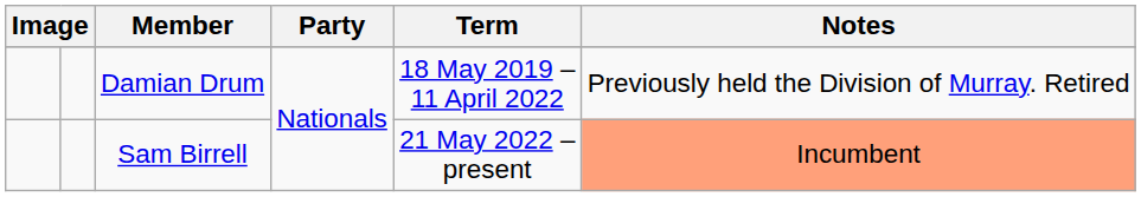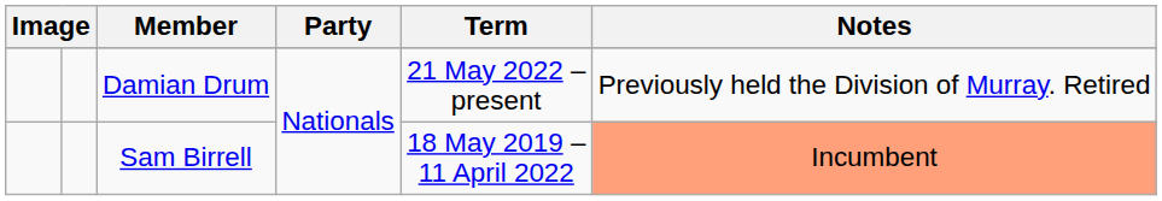Damian Drum | Term: 18 May 2019 – 11 April 2022 -> 21 May 2022 – present
Sam Birrell | Term: 21 May 2022 – present -> 18 May 2019 – 11 April 2022
